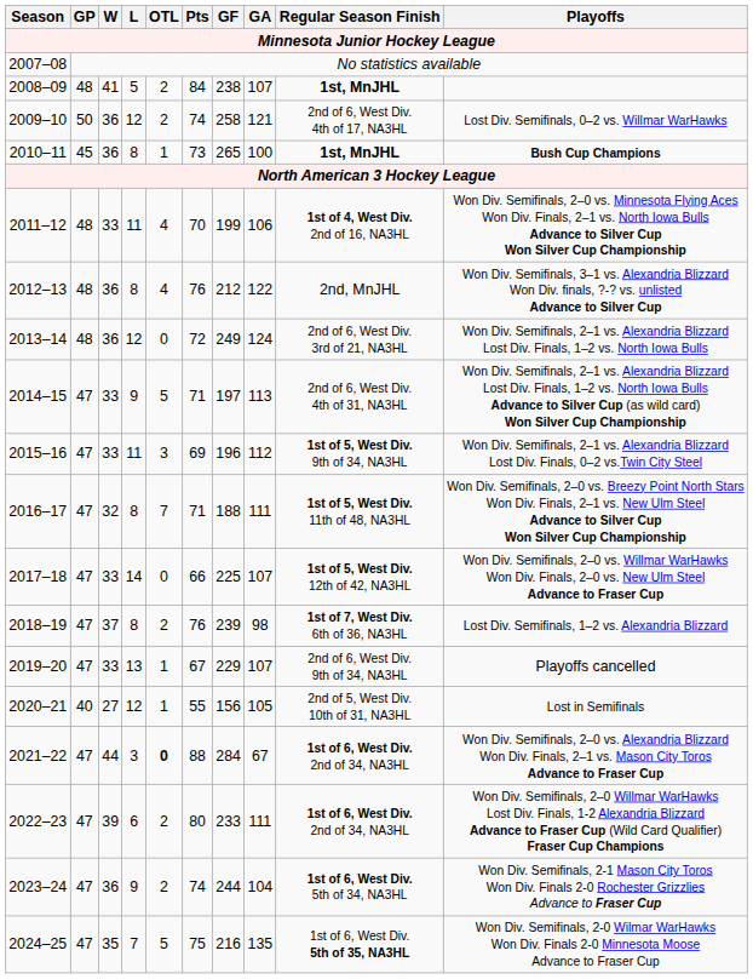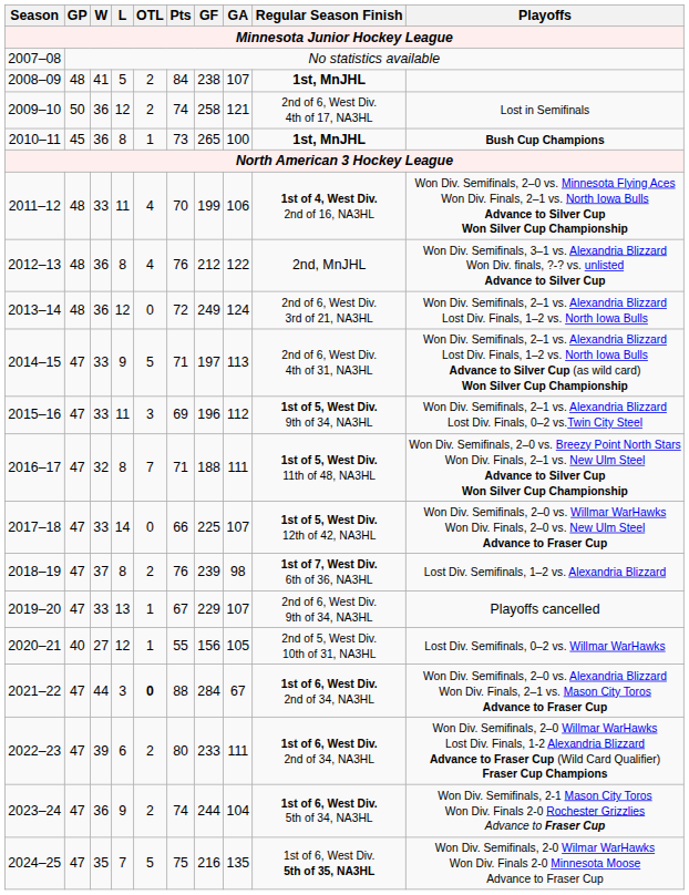2009–10 | Playoffs: Lost Div. Semifinals, 0–2 vs. Willmar WarHawks -> Lost in Semifinals
2020–21 | Playoffs: Lost in Semifinals -> Lost Div. Semifinals, 0–2 vs. Willmar WarHawks
